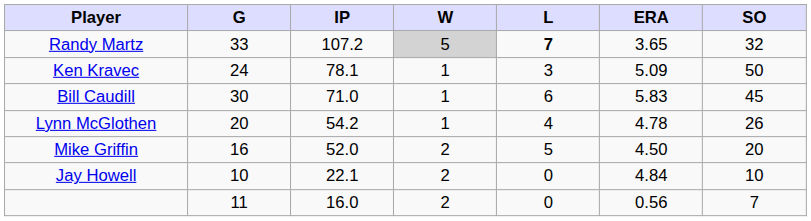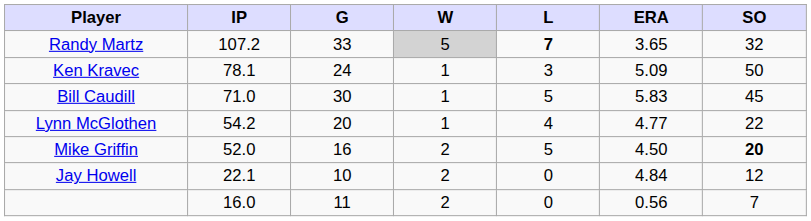columns swapped: G <-> IP
Bill Caudill | L: 6 -> 5
Lynn McGlothen | ERA: 4.78 -> 4.77
Lynn McGlothen | SO: 26 -> 22
Mike Griffin | SO: normal -> bold
Jay Howell | SO: 10 -> 12
